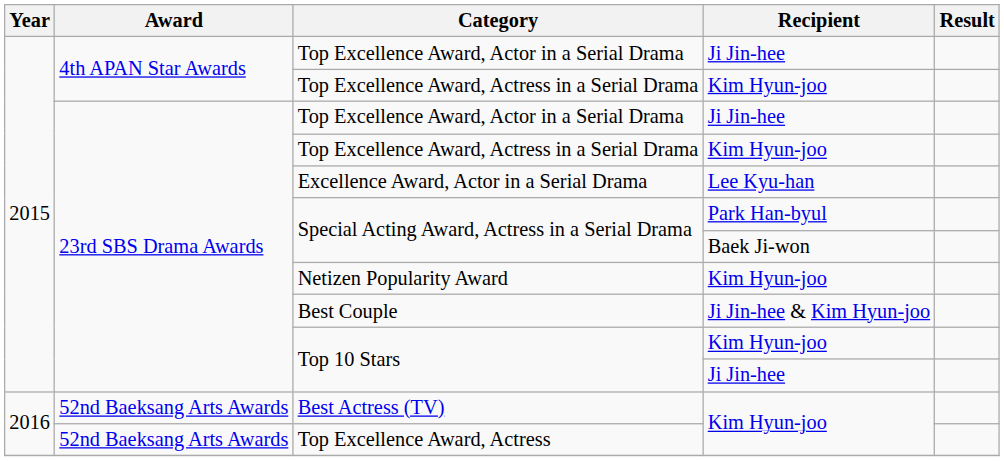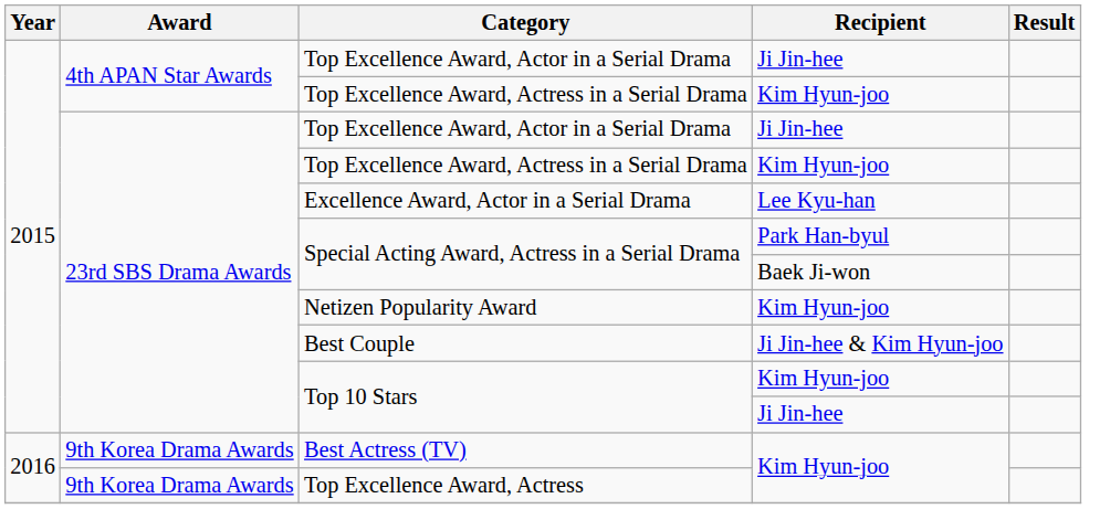Best Actress (TV) | Award: 52nd Baeksang Arts Awards -> 9th Korea Drama Awards
Top Excellence Award, Actress | Award: 52nd Baeksang Arts Awards -> 9th Korea Drama Awards
